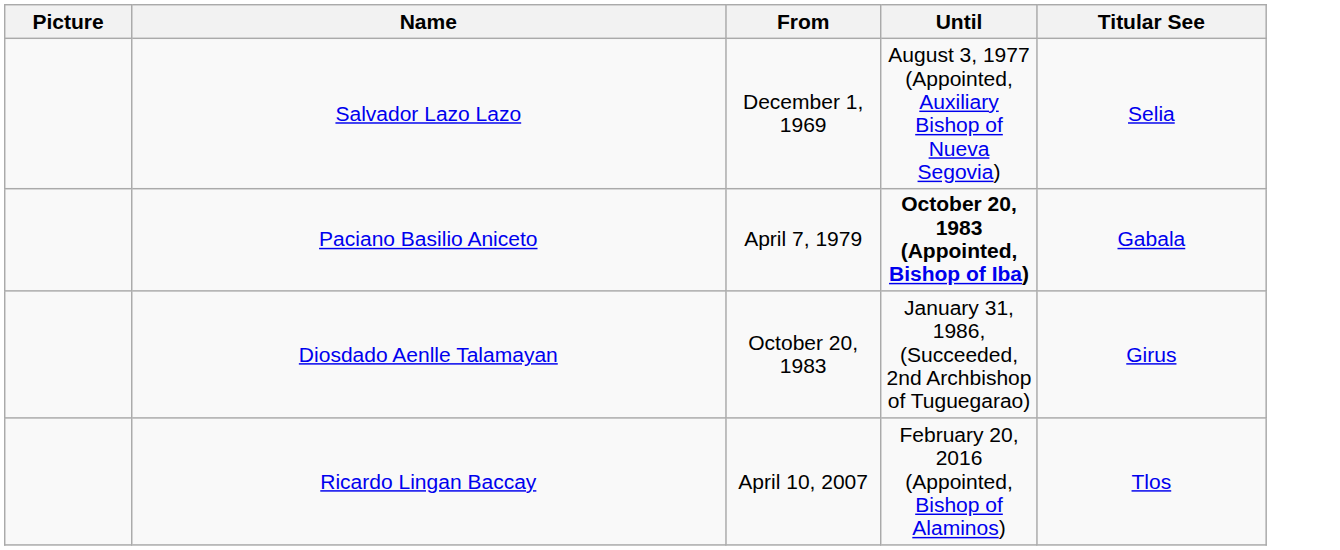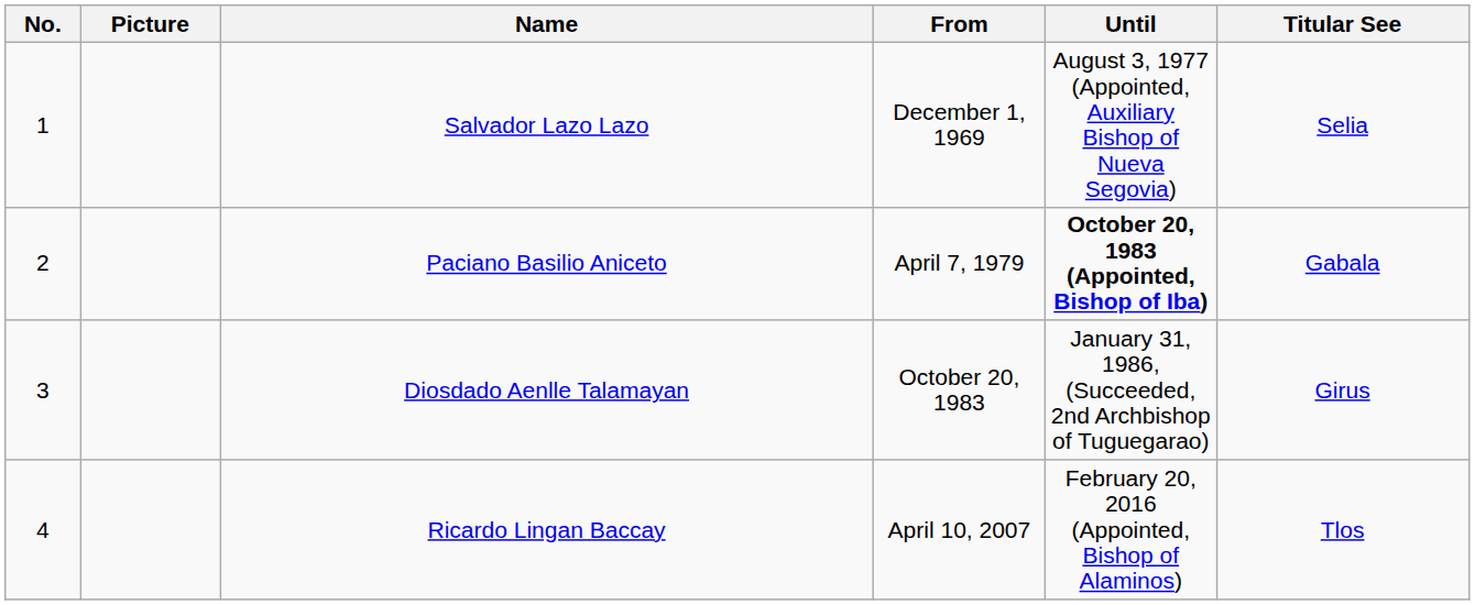+ column: No. | 1 | 2 | 3 | 4
